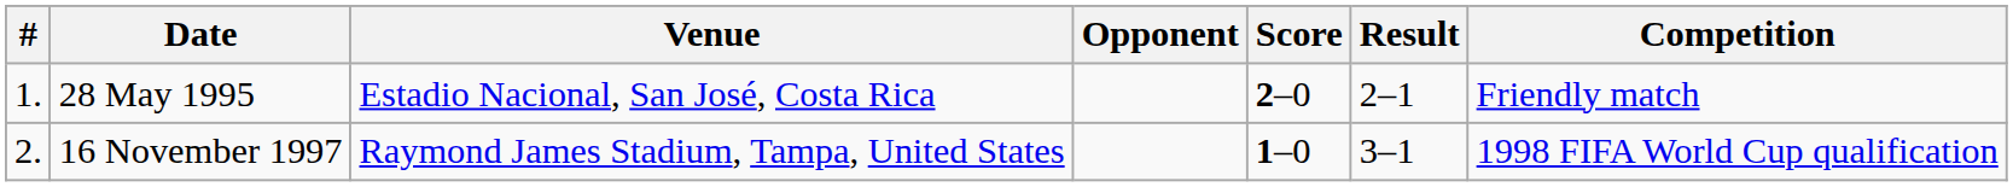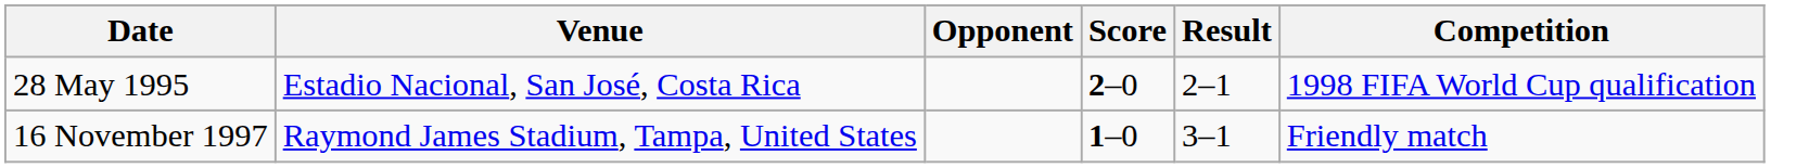- column: # | 1. | 2.
28 May 1995 | Competition: Friendly match -> 1998 FIFA World Cup qualification
16 November 1997 | Competition: 1998 FIFA World Cup qualification -> Friendly match
